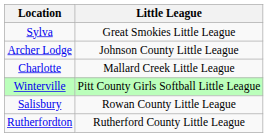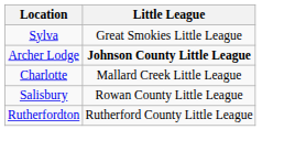Archer Lodge | Little League: normal -> bold
- row: Winterville | Pitt County Girls Softball Little League
